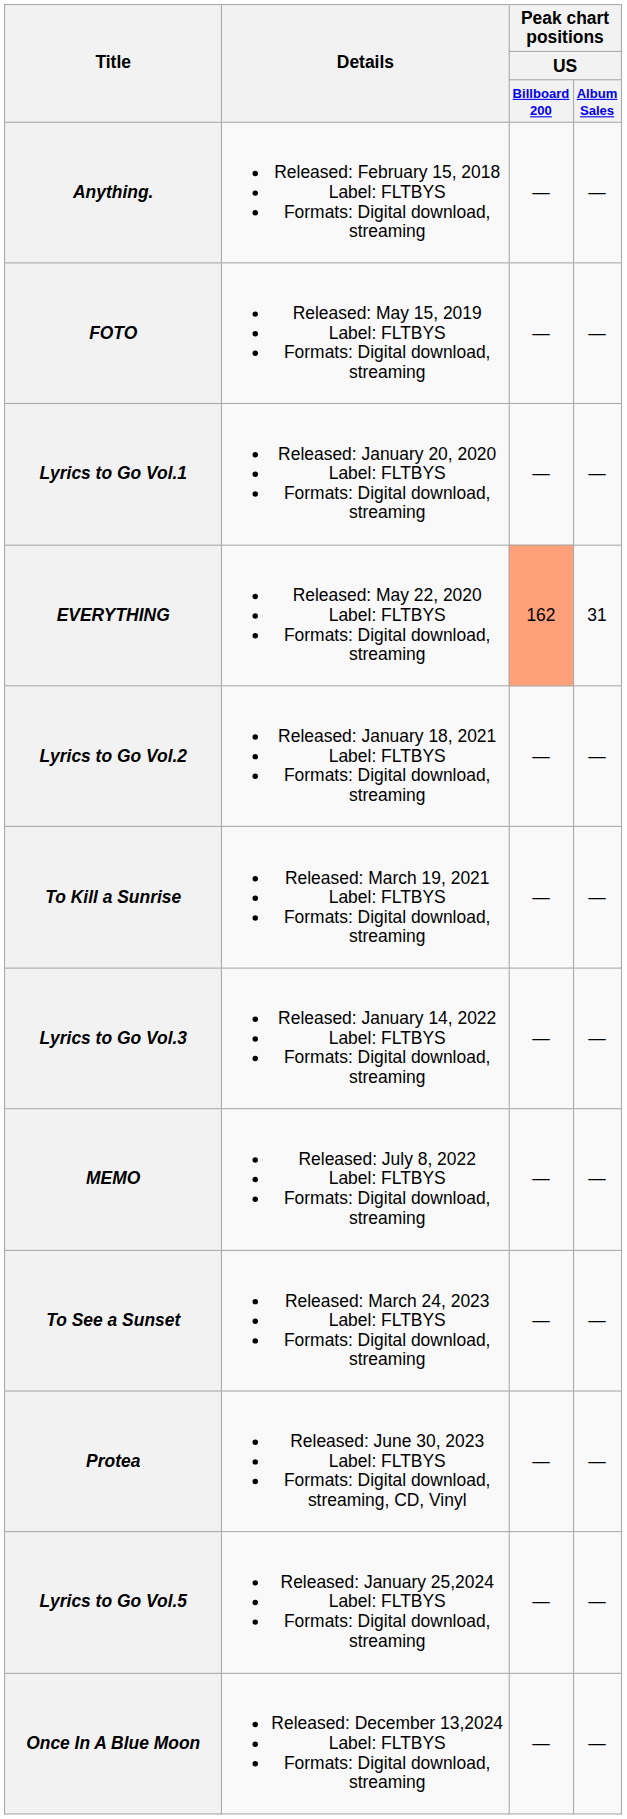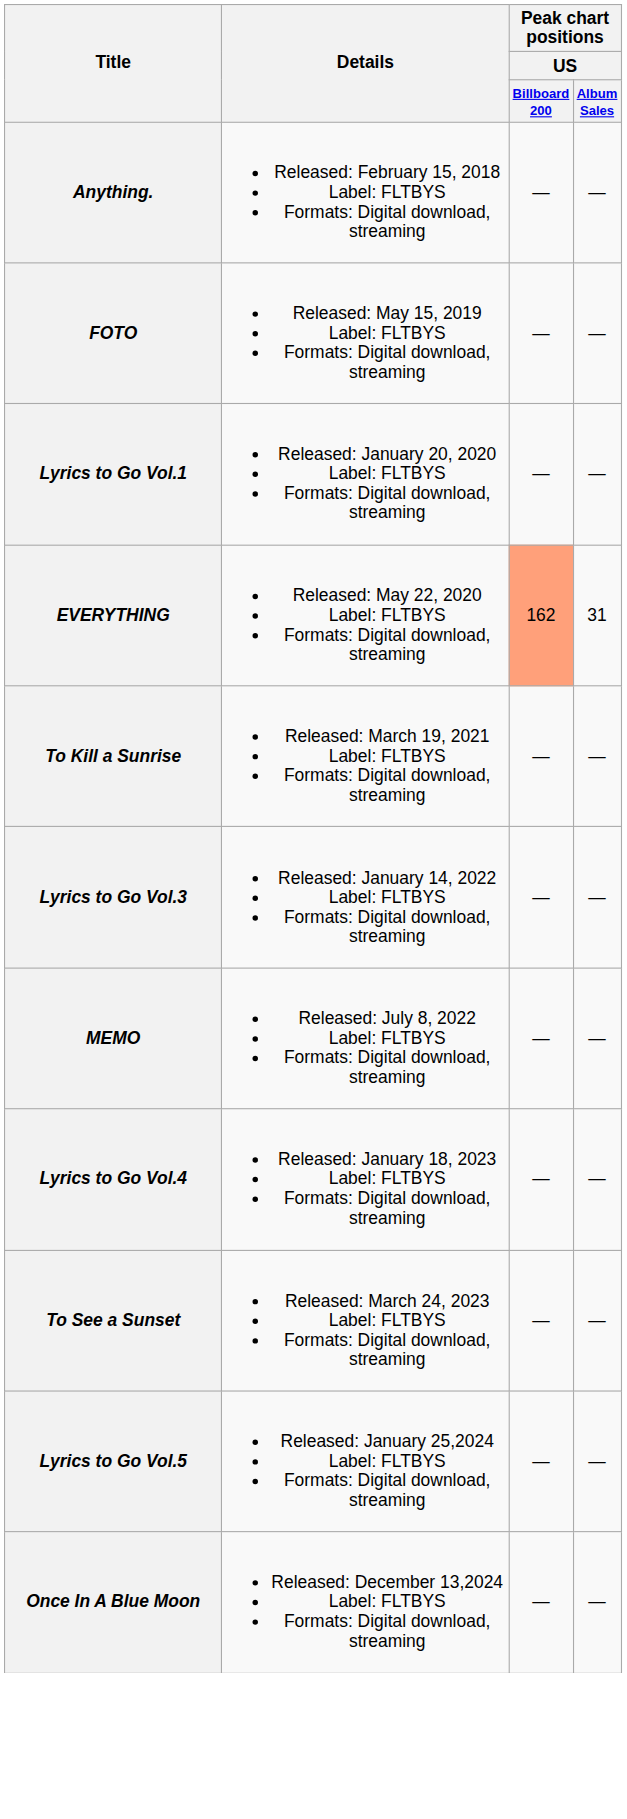- row: Lyrics to Go Vol.2 | Released: January 18, 2021 Label: FLTBYS Formats: Digital download, streaming | — | —
+ row: Lyrics to Go Vol.4 | Released: January 18, 2023 Label: FLTBYS Formats: Digital download, streaming | — | —
- row: Protea | Released: June 30, 2023 Label: FLTBYS Formats: Digital download, streaming, CD, Vinyl | — | —
